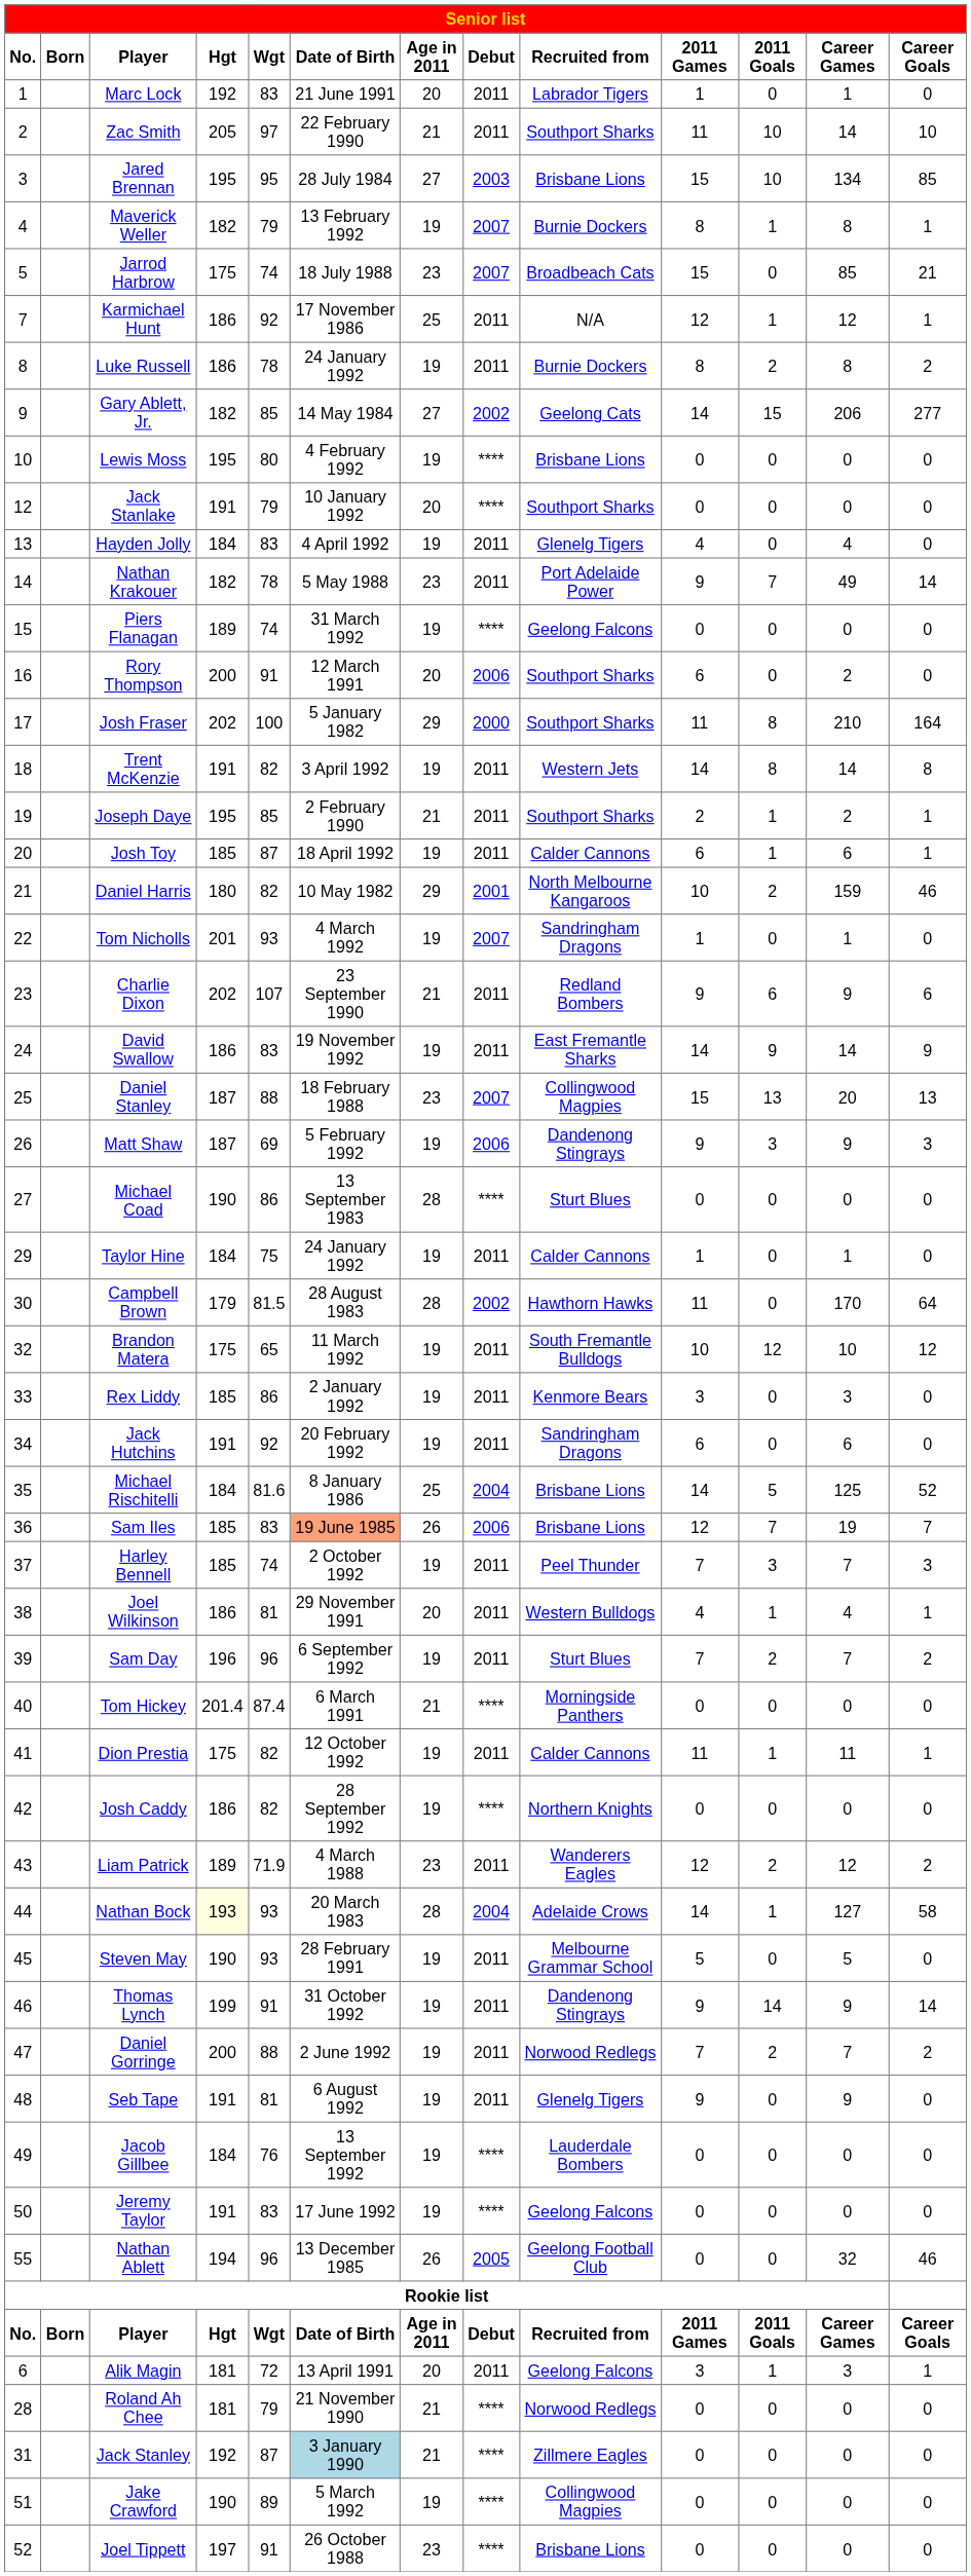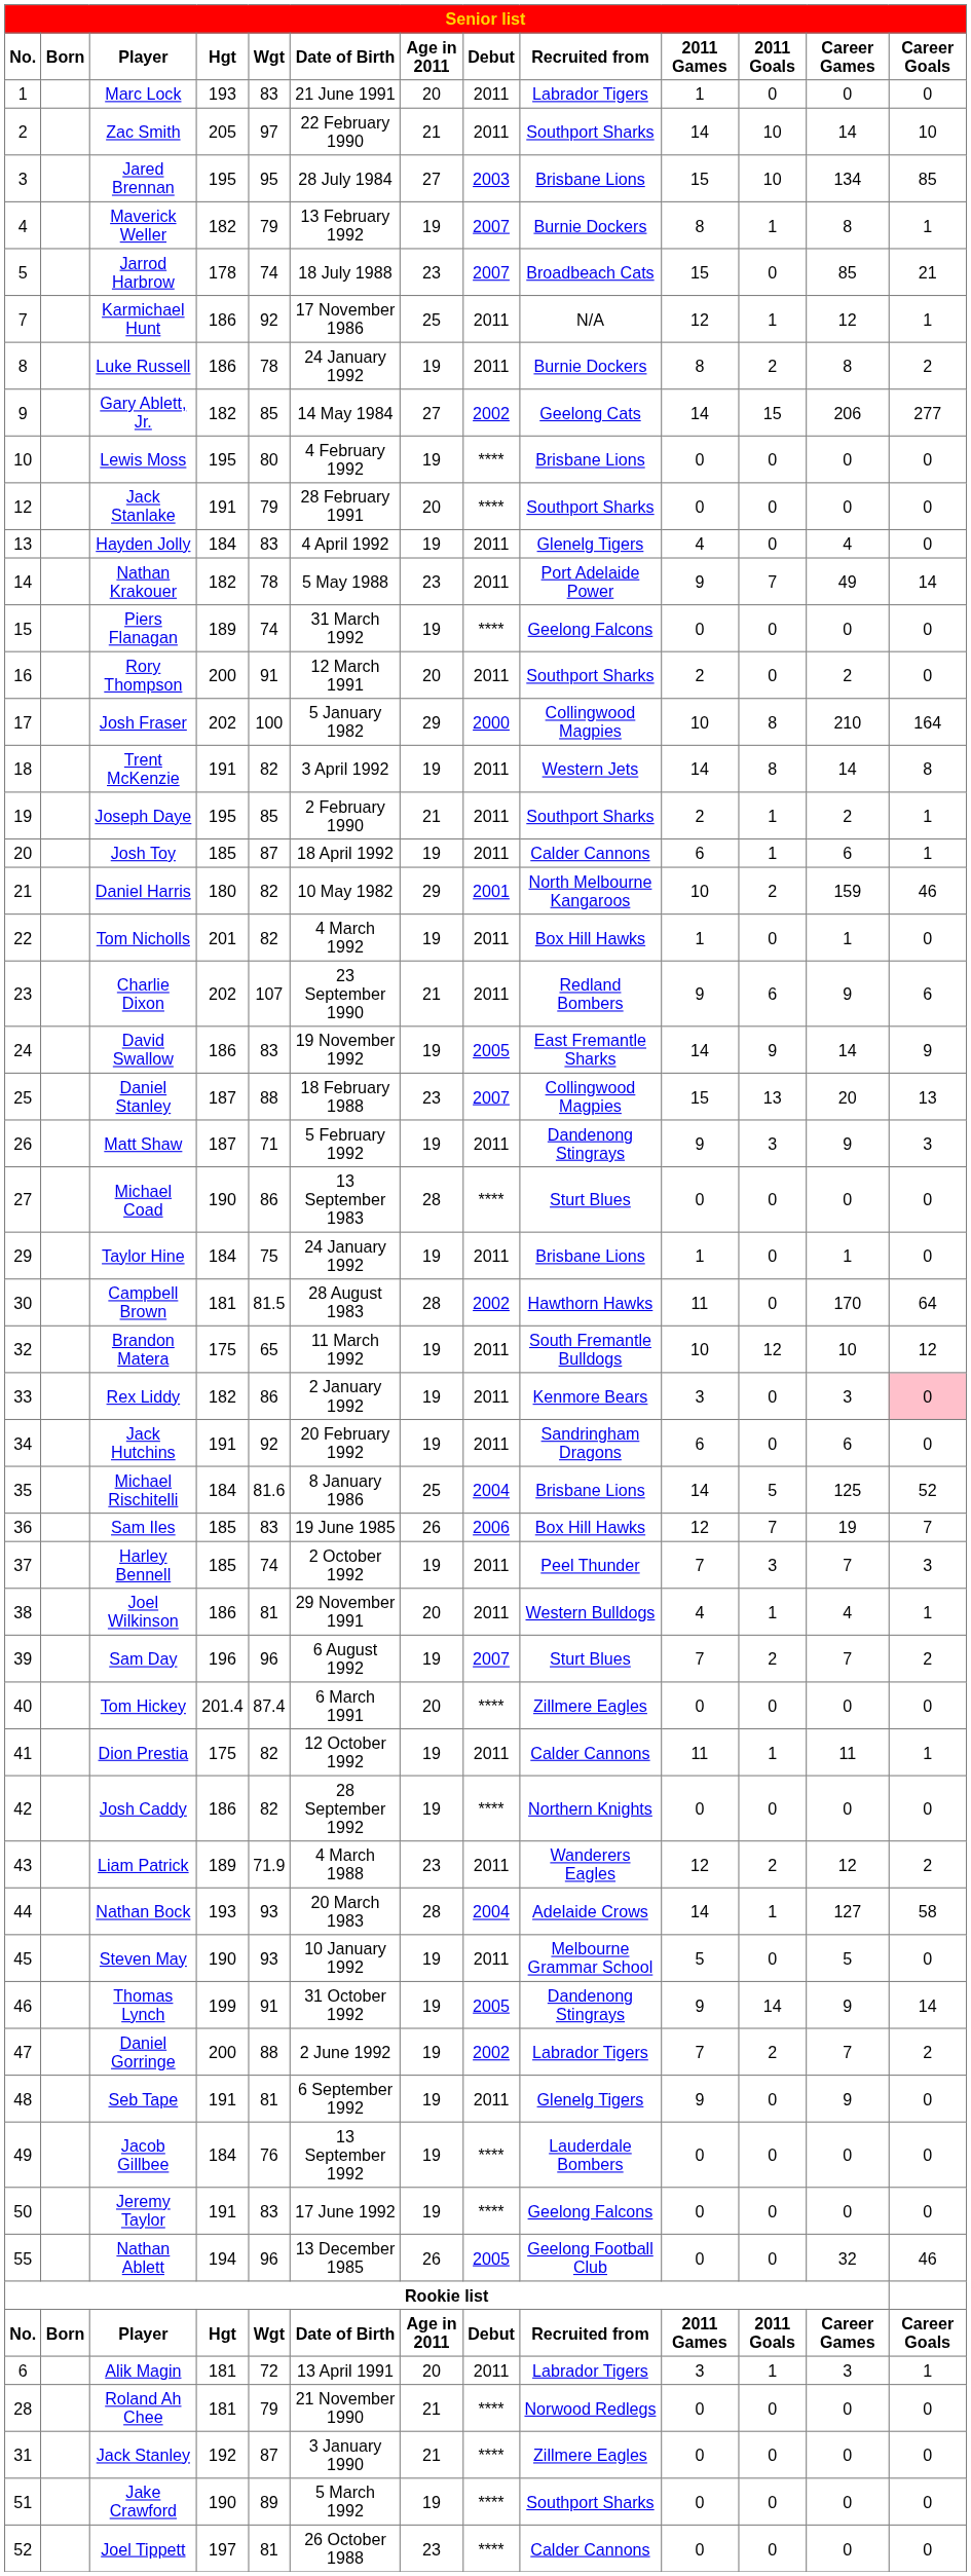Marc Lock | Hgt: 192 -> 193
Marc Lock | Career Games: 1 -> 0
Zac Smith | 2011 Games: 11 -> 14
Jarrod Harbrow | Hgt: 175 -> 178
Jack Stanlake | Date of Birth: 10 January 1992 -> 28 February 1991
Rory Thompson | Debut: 2006 -> 2011
Rory Thompson | 2011 Games: 6 -> 2
Josh Fraser | Recruited from: Southport Sharks -> Collingwood Magpies
Josh Fraser | 2011 Games: 11 -> 10
Tom Nicholls | Wgt: 93 -> 82
Tom Nicholls | Debut: 2007 -> 2011
Tom Nicholls | Recruited from: Sandringham Dragons -> Box Hill Hawks
David Swallow | Debut: 2011 -> 2005
Matt Shaw | Wgt: 69 -> 71
Matt Shaw | Debut: 2006 -> 2011
Taylor Hine | Recruited from: Calder Cannons -> Brisbane Lions
Campbell Brown | Hgt: 179 -> 181
Rex Liddy | Hgt: 185 -> 182
Rex Liddy | Career Goals: no background -> pink background
Sam Iles | Date of Birth: lightsalmon background -> no background
Sam Iles | Recruited from: Brisbane Lions -> Box Hill Hawks
Sam Day | Date of Birth: 6 September 1992 -> 6 August 1992
Sam Day | Debut: 2011 -> 2007
Tom Hickey | Age in 2011: 21 -> 20
Tom Hickey | Recruited from: Morningside Panthers -> Zillmere Eagles
Nathan Bock | Hgt: lightyellow background -> no background
Steven May | Date of Birth: 28 February 1991 -> 10 January 1992
Thomas Lynch | Debut: 2011 -> 2005
Daniel Gorringe | Debut: 2011 -> 2002
Daniel Gorringe | Recruited from: Norwood Redlegs -> Labrador Tigers
Seb Tape | Date of Birth: 6 August 1992 -> 6 September 1992
Alik Magin | Recruited from: Geelong Falcons -> Labrador Tigers
Jack Stanley | Date of Birth: lightblue background -> no background
Jake Crawford | Recruited from: Collingwood Magpies -> Southport Sharks
Joel Tippett | Wgt: 91 -> 81
Joel Tippett | Recruited from: Brisbane Lions -> Calder Cannons
